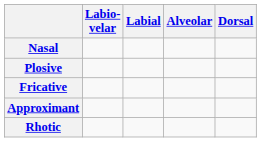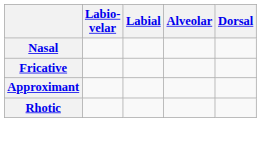- row: Plosive
